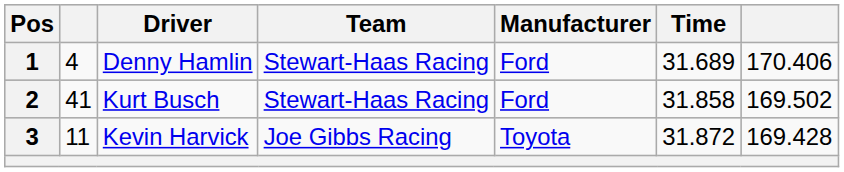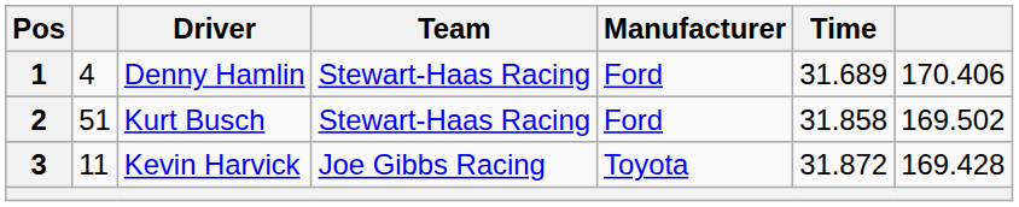2 | column 2: 41 -> 51
